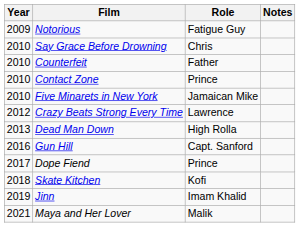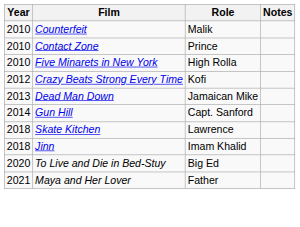- row: 2009 | Notorious | Fatigue Guy
- row: 2010 | Say Grace Before Drowning | Chris
Counterfeit | Role: Father -> Malik
Five Minarets in New York | Role: Jamaican Mike -> High Rolla
Crazy Beats Strong Every Time | Role: Lawrence -> Kofi
Dead Man Down | Role: High Rolla -> Jamaican Mike
Gun Hill | Year: 2016 -> 2014
- row: 2017 | Dope Fiend | Prince
Skate Kitchen | Role: Kofi -> Lawrence
Jinn | Year: 2019 -> 2018
+ row: 2020 | To Live and Die in Bed-Stuy | Big Ed
Maya and Her Lover | Role: Malik -> Father
